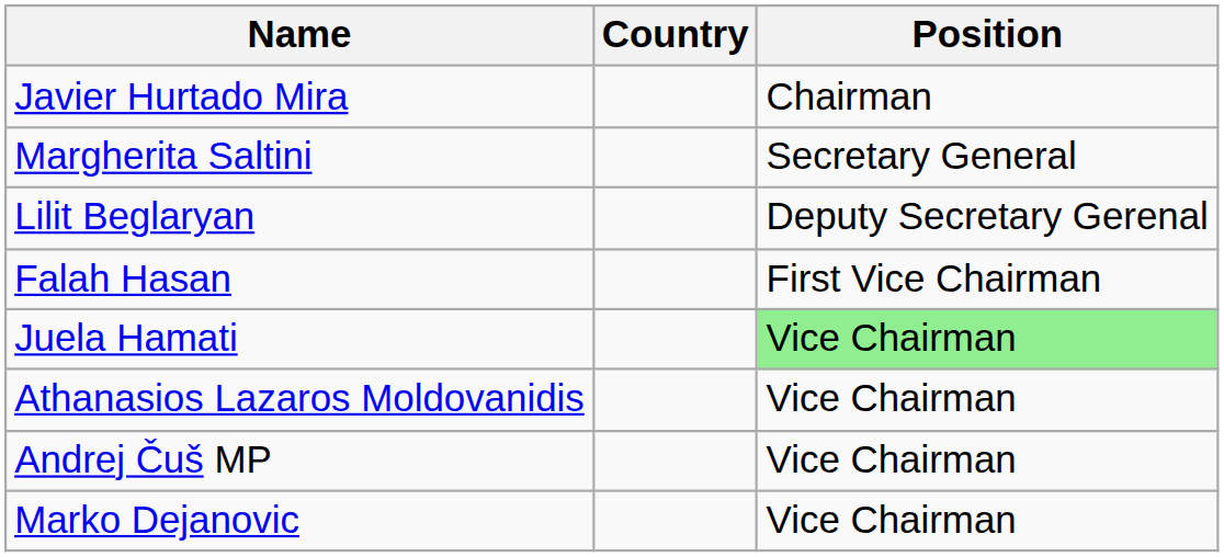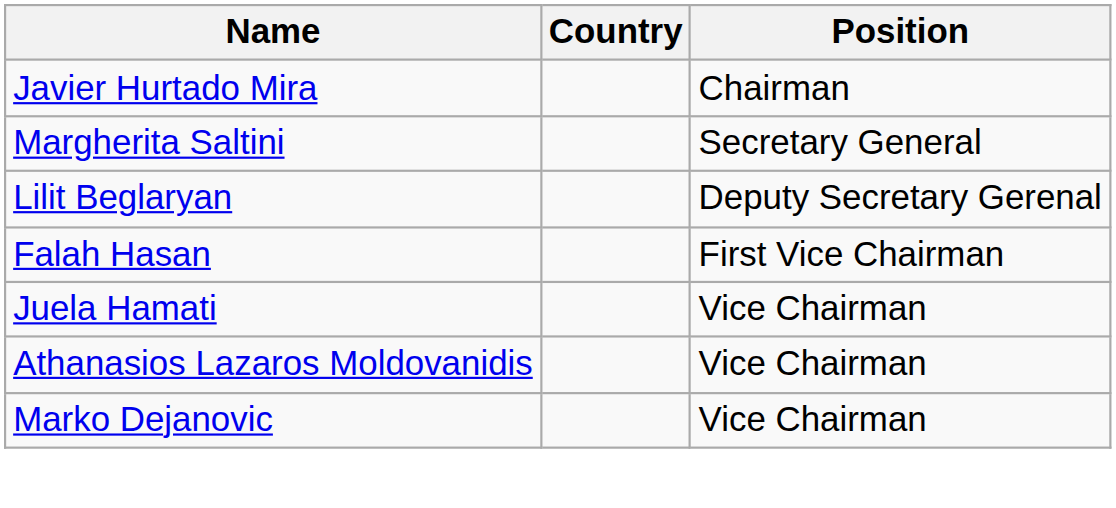Juela Hamati | Position: lightgreen background -> no background
- row: Andrej Čuš MP | Vice Chairman
